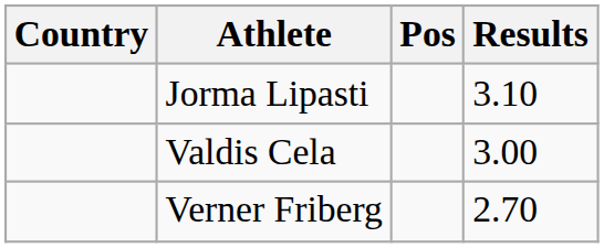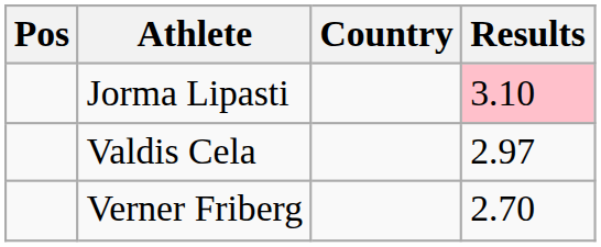columns swapped: Pos <-> Country
Jorma Lipasti | Results: no background -> pink background
Valdis Cela | Results: 3.00 -> 2.97
